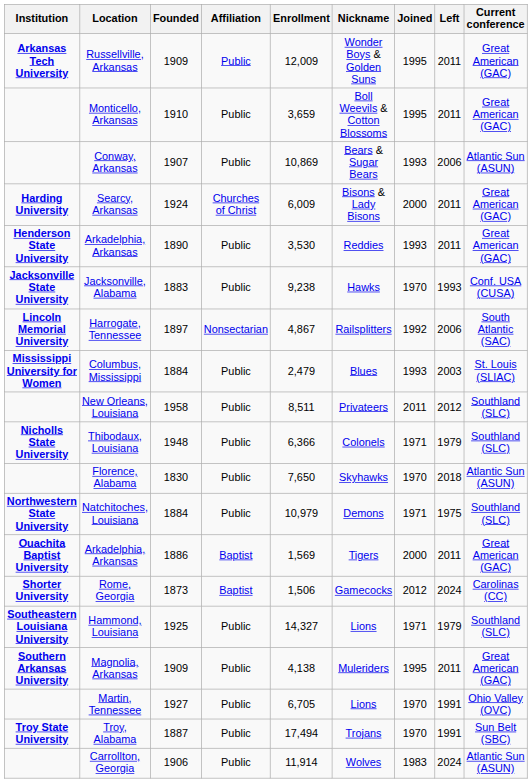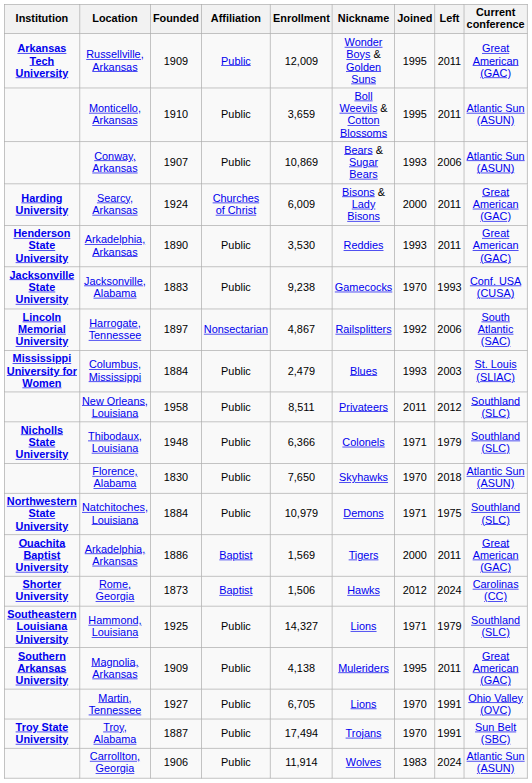Monticello, Arkansas | Current conference: Great American (GAC) -> Atlantic Sun (ASUN)
Jacksonville, Alabama | Nickname: Hawks -> Gamecocks
Rome, Georgia | Nickname: Gamecocks -> Hawks
